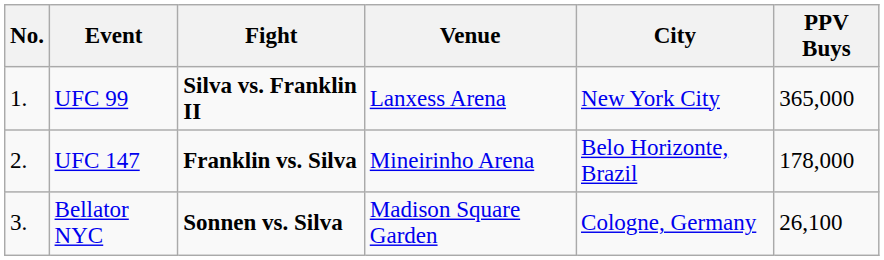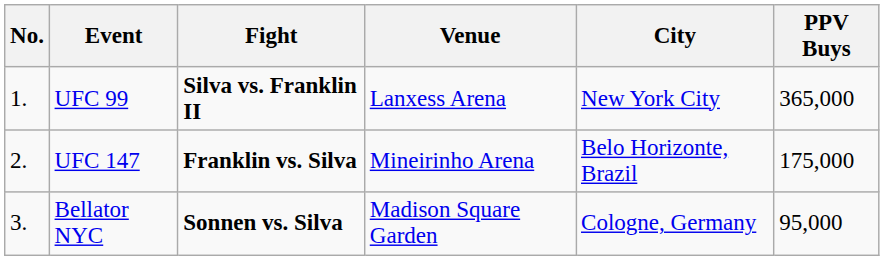UFC 147 | PPV Buys: 178,000 -> 175,000
Bellator NYC | PPV Buys: 26,100 -> 95,000
